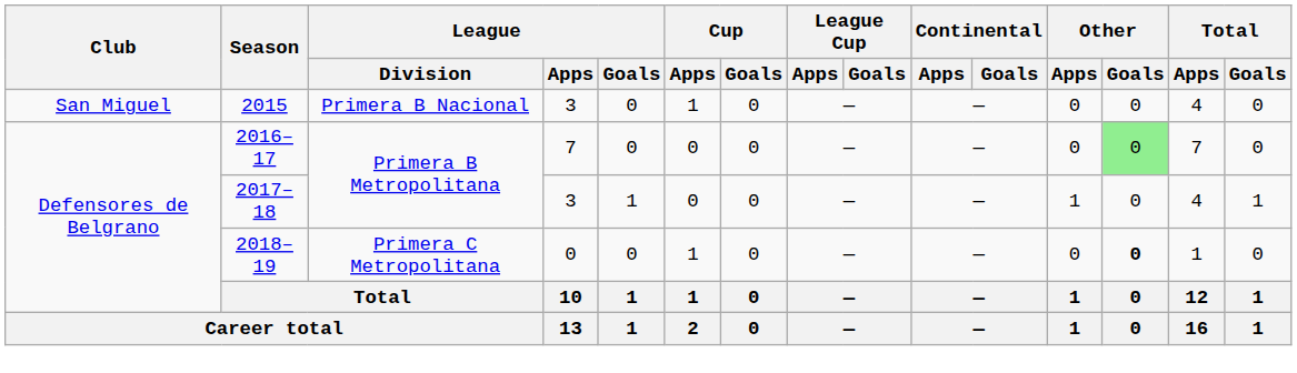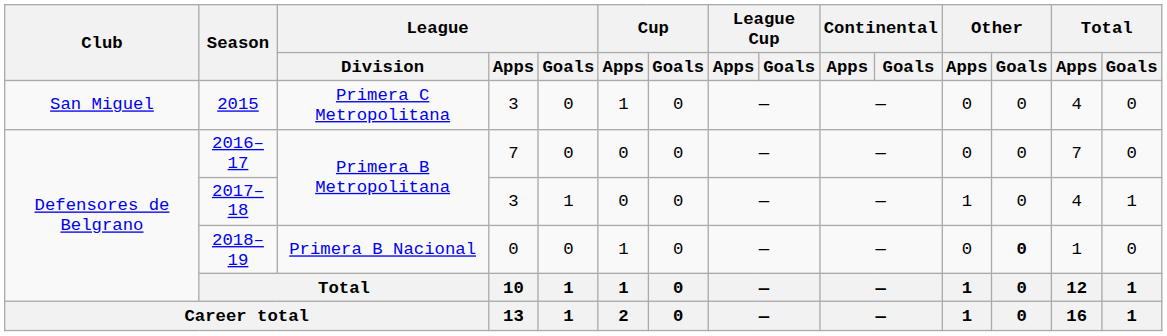2015 | League / Division: Primera B Nacional -> Primera C Metropolitana
2016–17 | Other / Goals: lightgreen background -> no background
2018–19 | League / Division: Primera C Metropolitana -> Primera B Nacional
